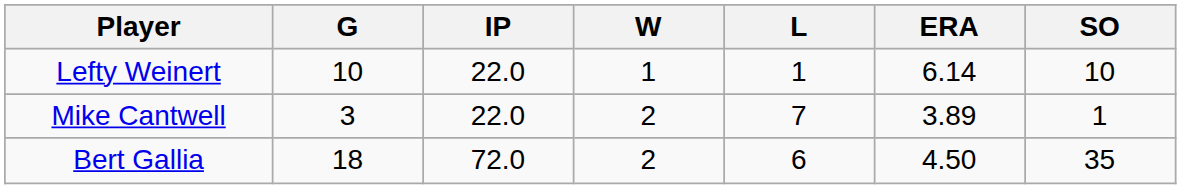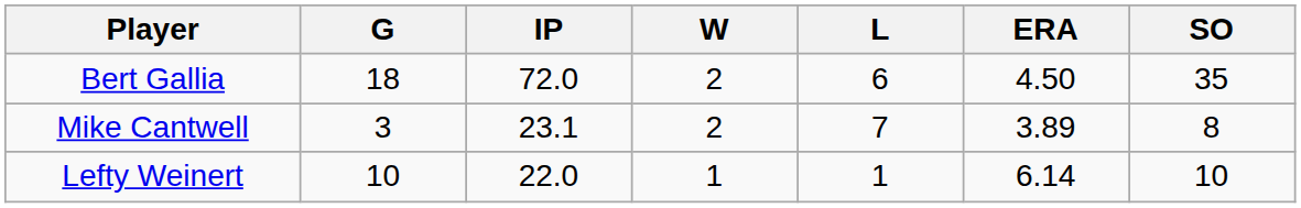rows swapped: Bert Gallia <-> Lefty Weinert
Mike Cantwell | IP: 22.0 -> 23.1
Mike Cantwell | SO: 1 -> 8
